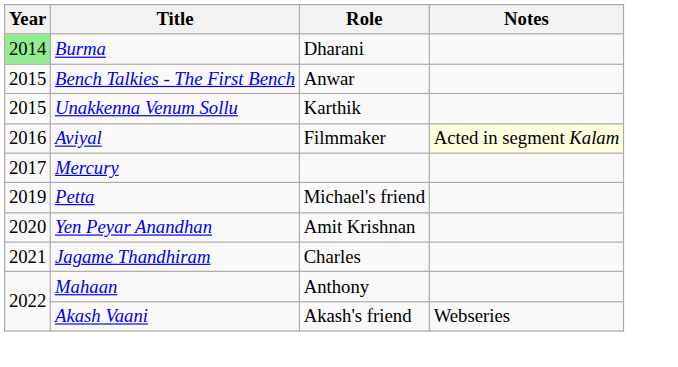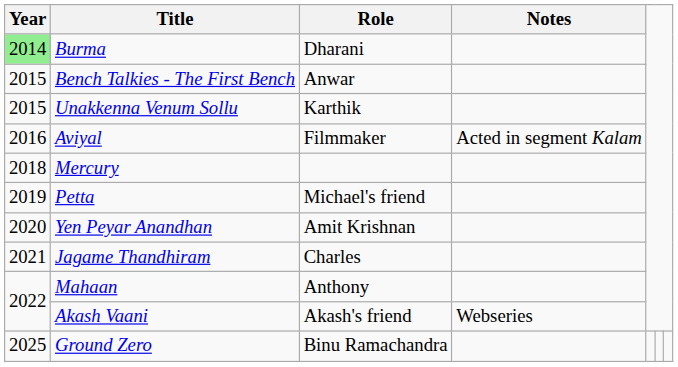Aviyal | Notes: lightyellow background -> no background
Mercury | Year: 2017 -> 2018
+ row: 2025 | Ground Zero | Binu Ramachandra
